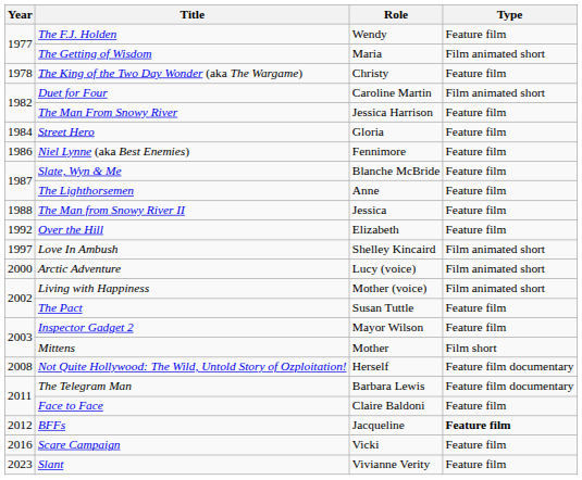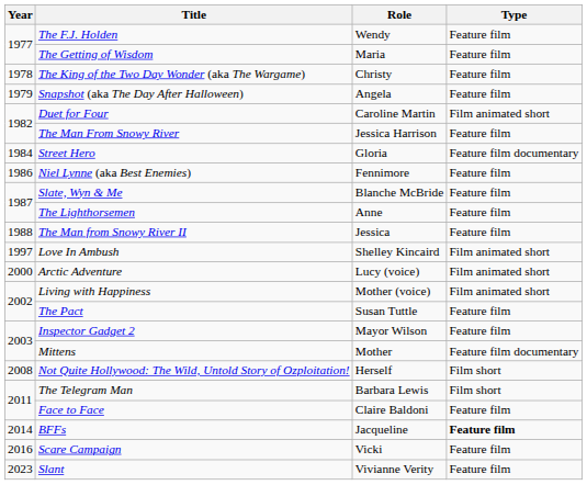The Getting of Wisdom | Type: Film animated short -> Feature film
+ row: 1979 | Snapshot (aka The Day After Halloween) | Angela | Feature film
Street Hero | Type: Feature film -> Feature film documentary
- row: 1992 | Over the Hill | Elizabeth | Feature film
Mittens | Type: Film short -> Feature film documentary
Not Quite Hollywood: The Wild, Untold Story of Ozploitation! | Type: Feature film documentary -> Film short
The Telegram Man | Type: Feature film documentary -> Film short
BFFs | Year: 2012 -> 2014
